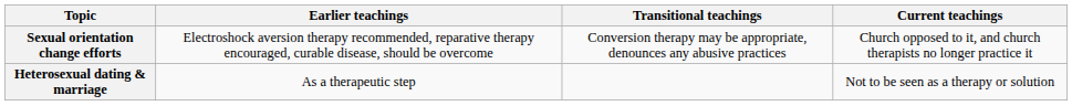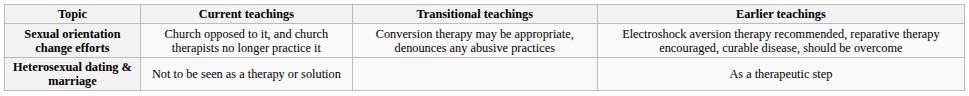columns swapped: Earlier teachings <-> Current teachings
